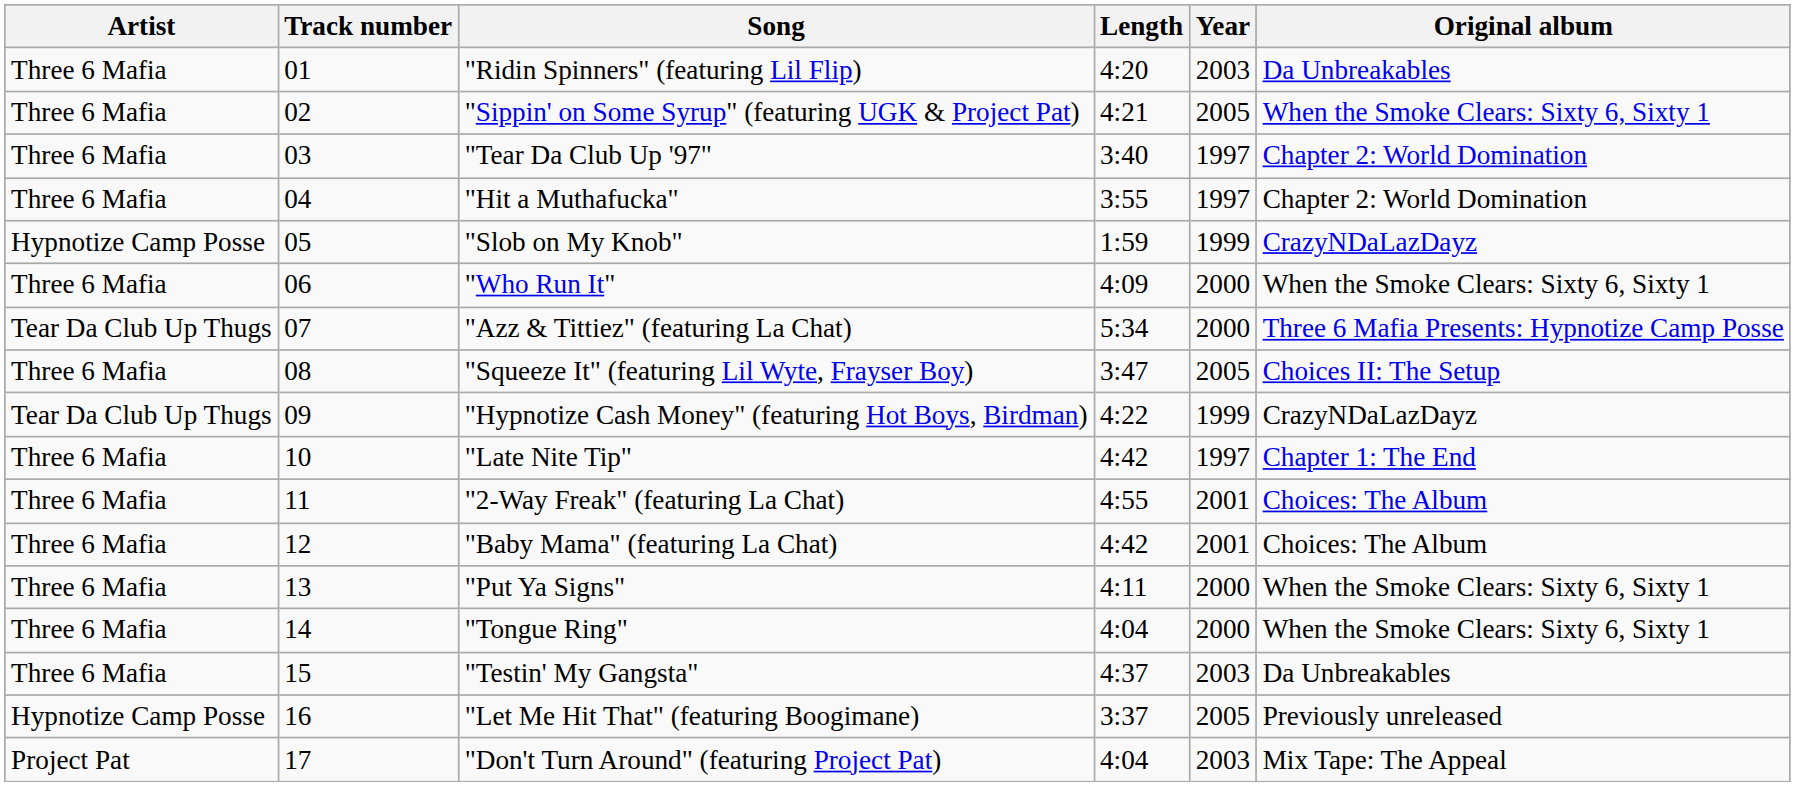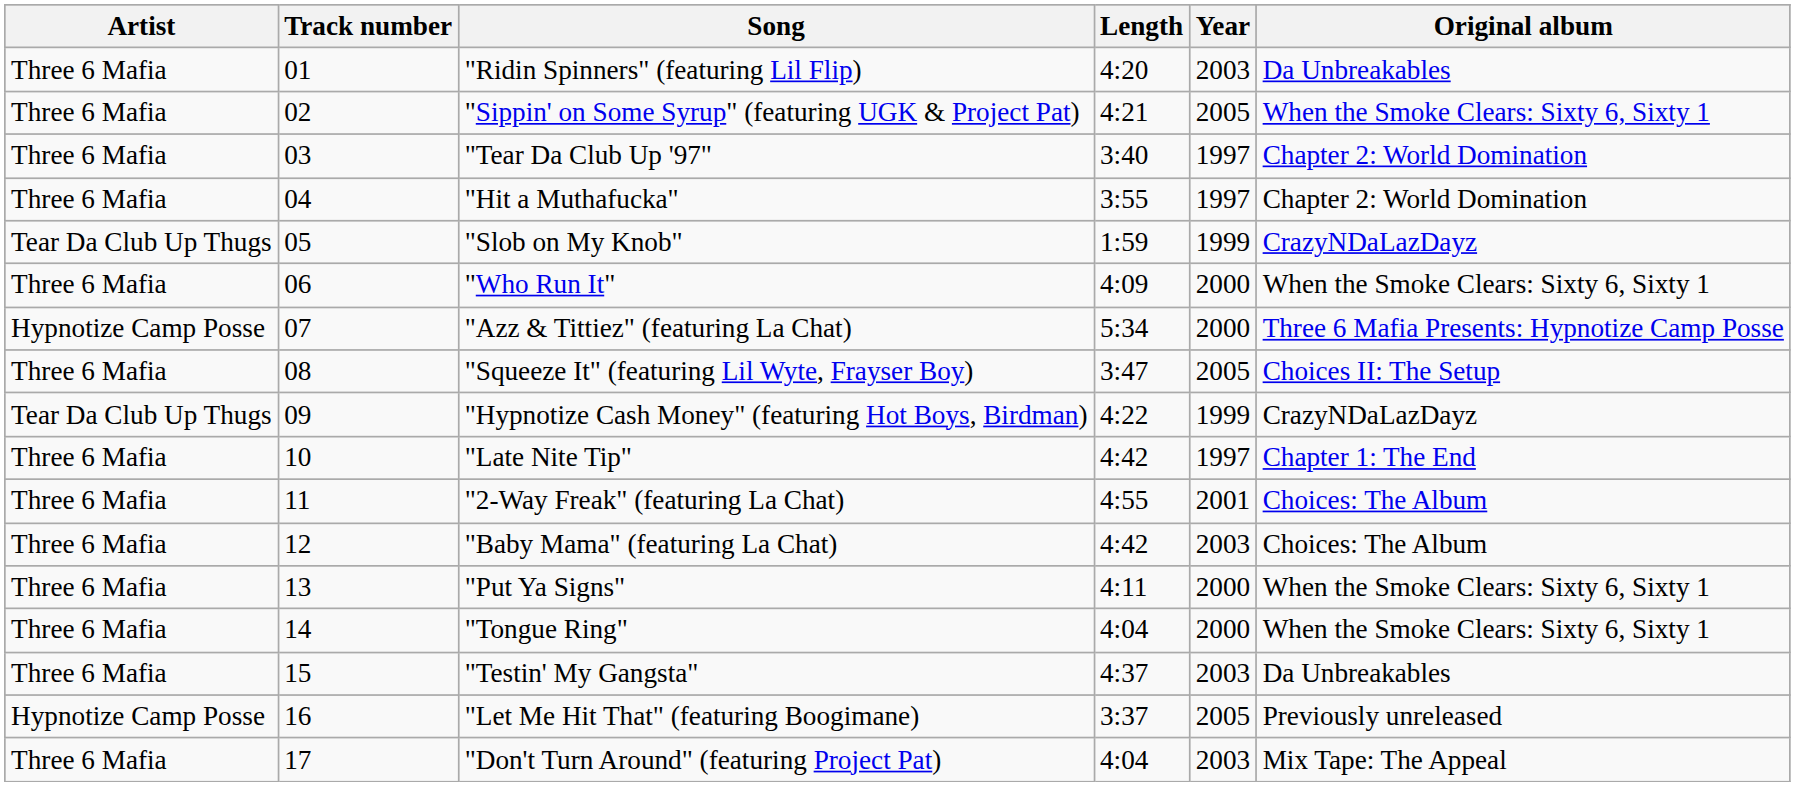"Slob on My Knob" | Artist: Hypnotize Camp Posse -> Tear Da Club Up Thugs
"Azz & Tittiez" (featuring La Chat) | Artist: Tear Da Club Up Thugs -> Hypnotize Camp Posse
"Baby Mama" (featuring La Chat) | Year: 2001 -> 2003
"Don't Turn Around" (featuring Project Pat) | Artist: Project Pat -> Three 6 Mafia
